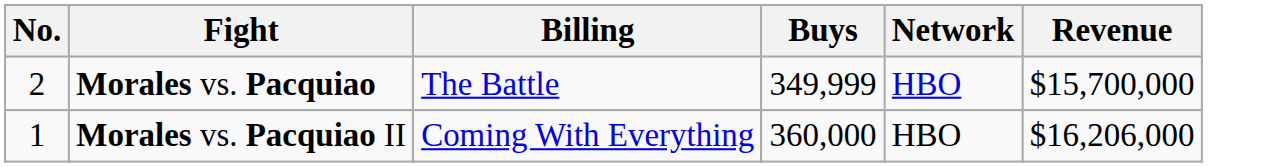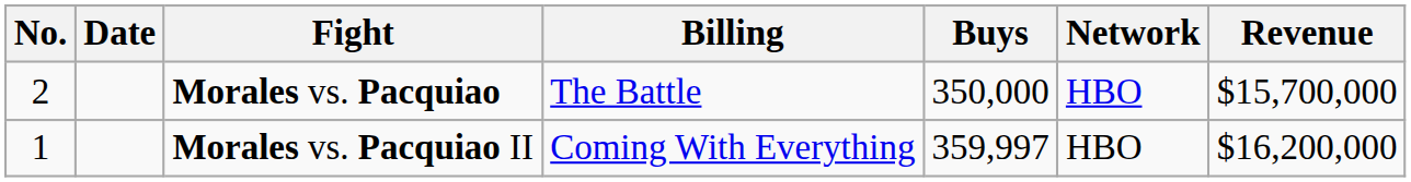+ column: Date
Morales vs. Pacquiao | Buys: 349,999 -> 350,000
Morales vs. Pacquiao II | Buys: 360,000 -> 359,997
Morales vs. Pacquiao II | Revenue: $16,206,000 -> $16,200,000
